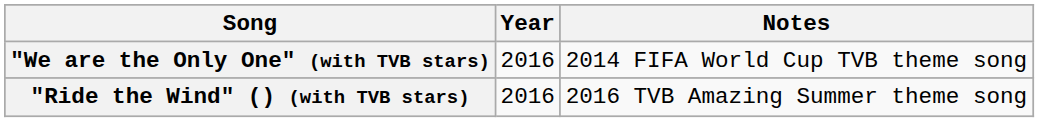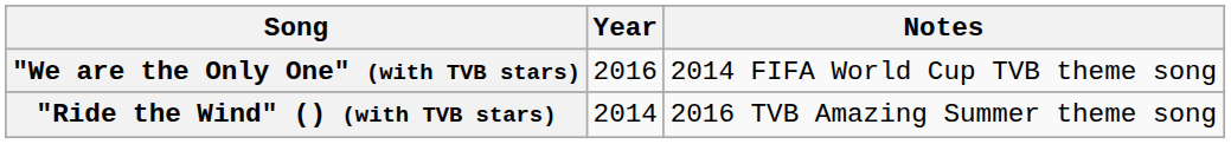"Ride the Wind" () (with TVB stars) | Year: 2016 -> 2014
